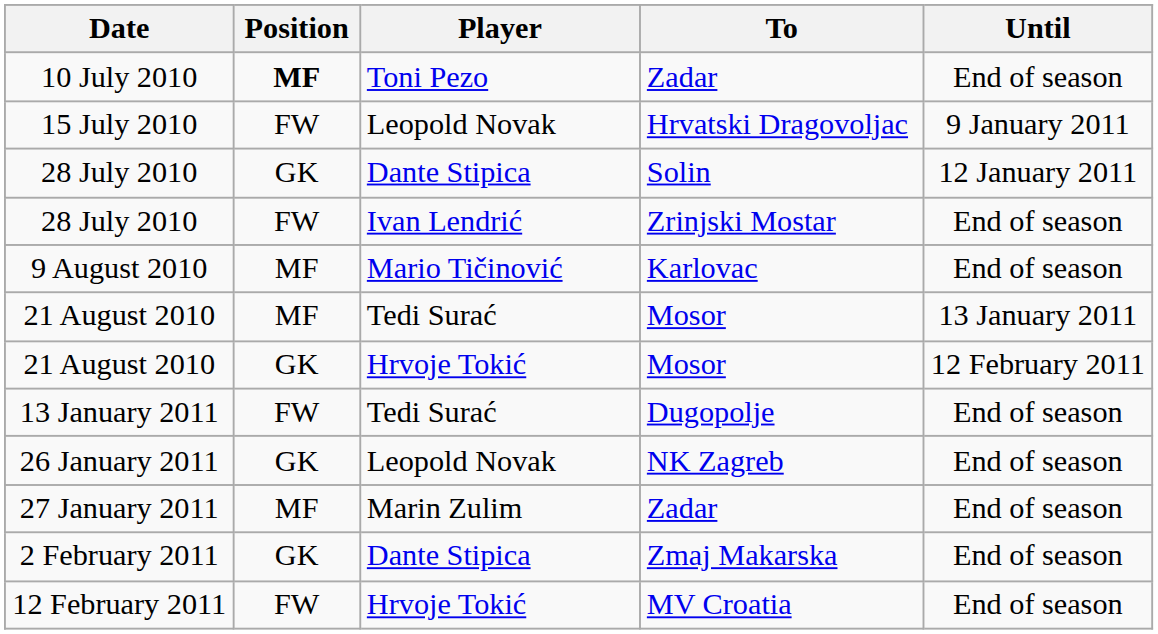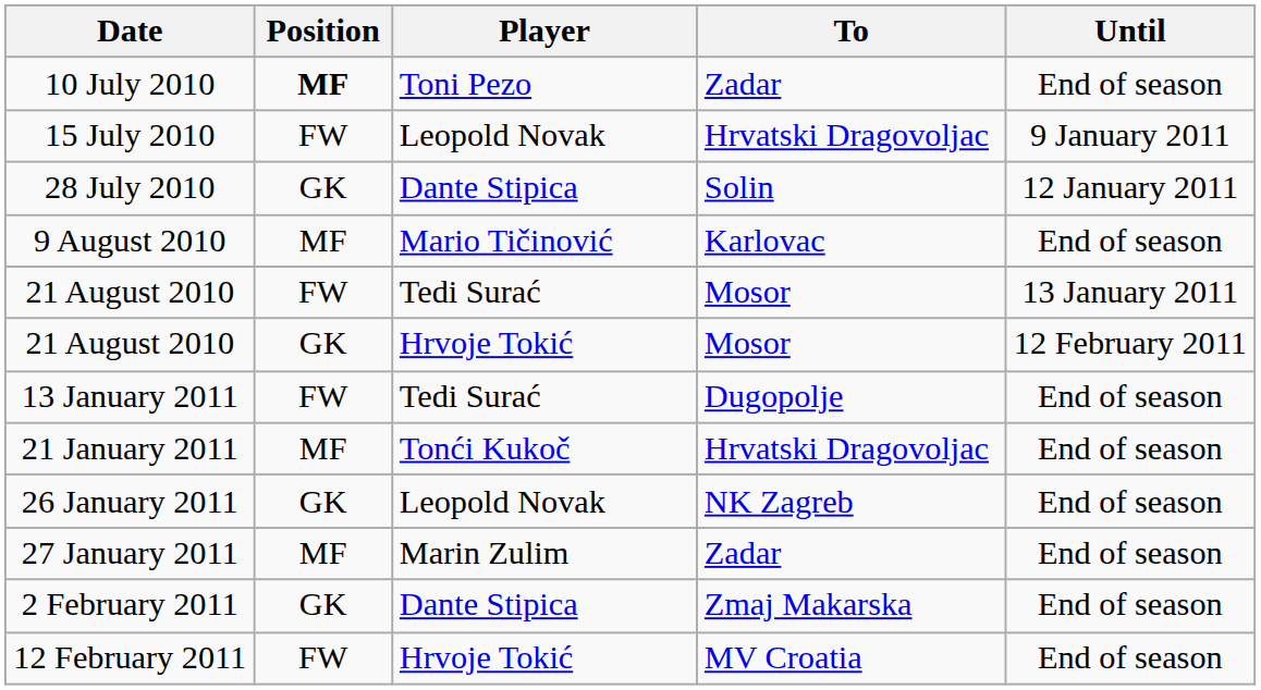- row: 28 July 2010 | FW | Ivan Lendrić | Zrinjski Mostar | End of season
21 August 2010 / Tedi Surać | Position: MF -> FW
+ row: 21 January 2011 | MF | Tonći Kukoč | Hrvatski Dragovoljac | End of season
